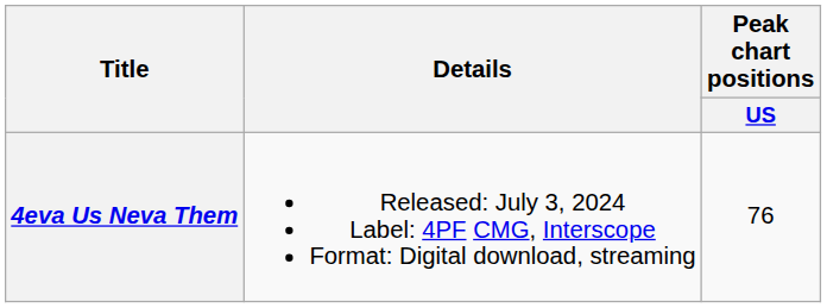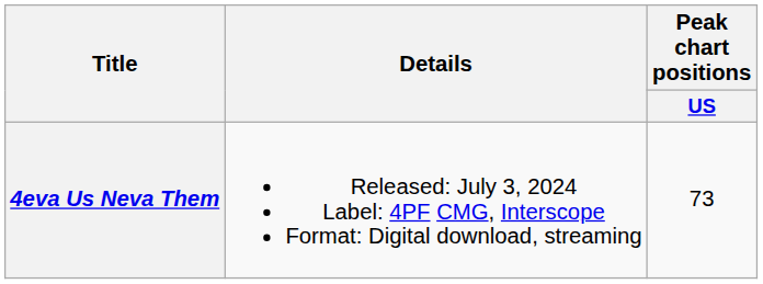4eva Us Neva Them | Peak chart positions / US: 76 -> 73
